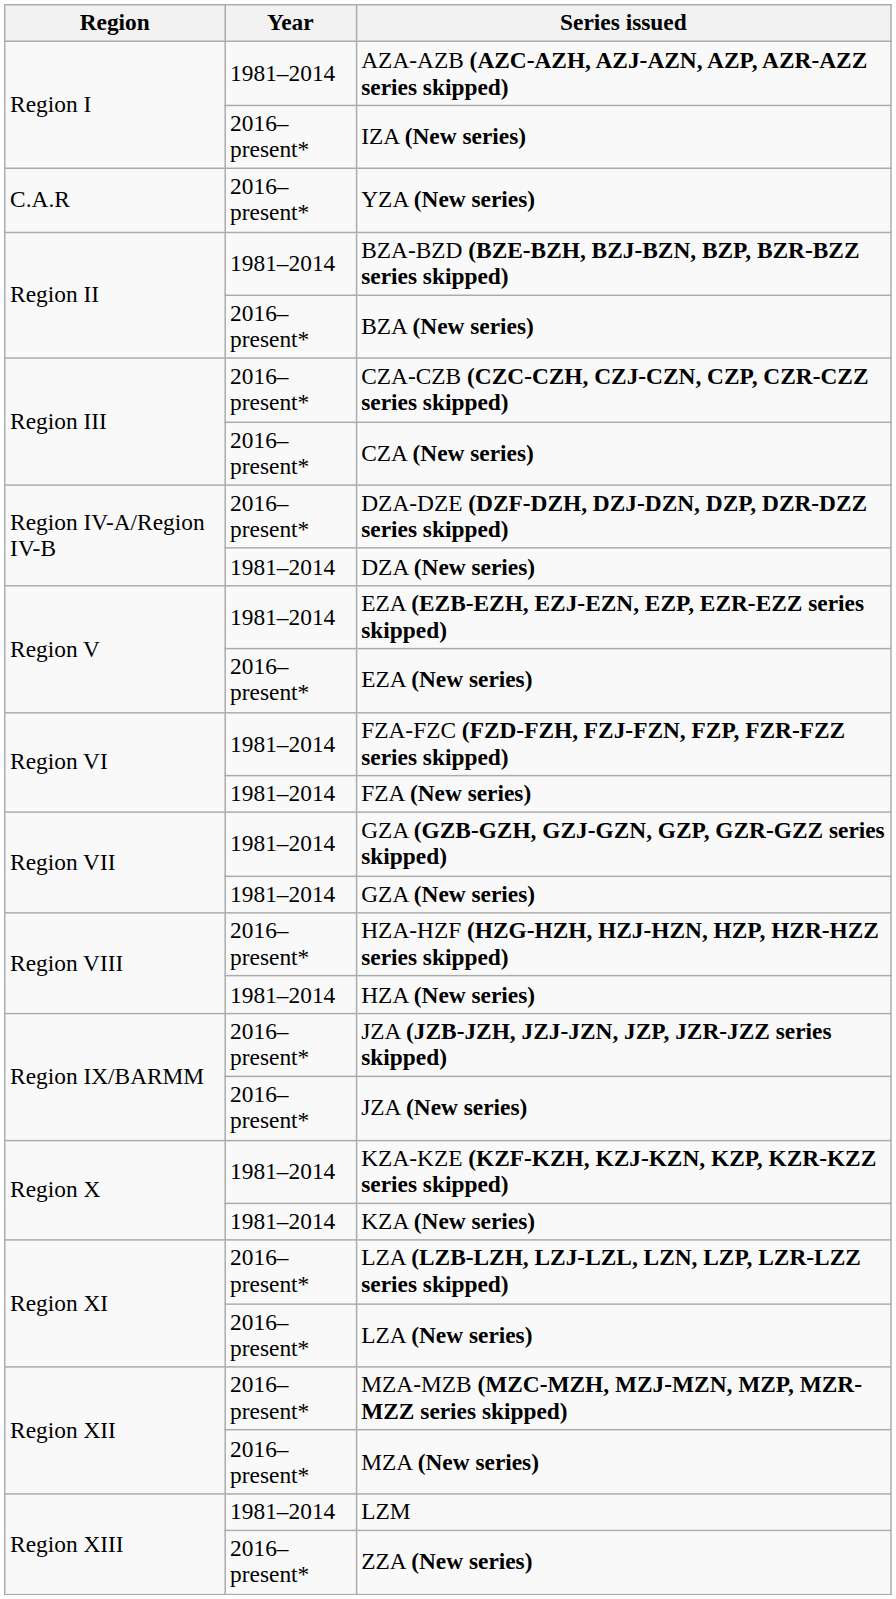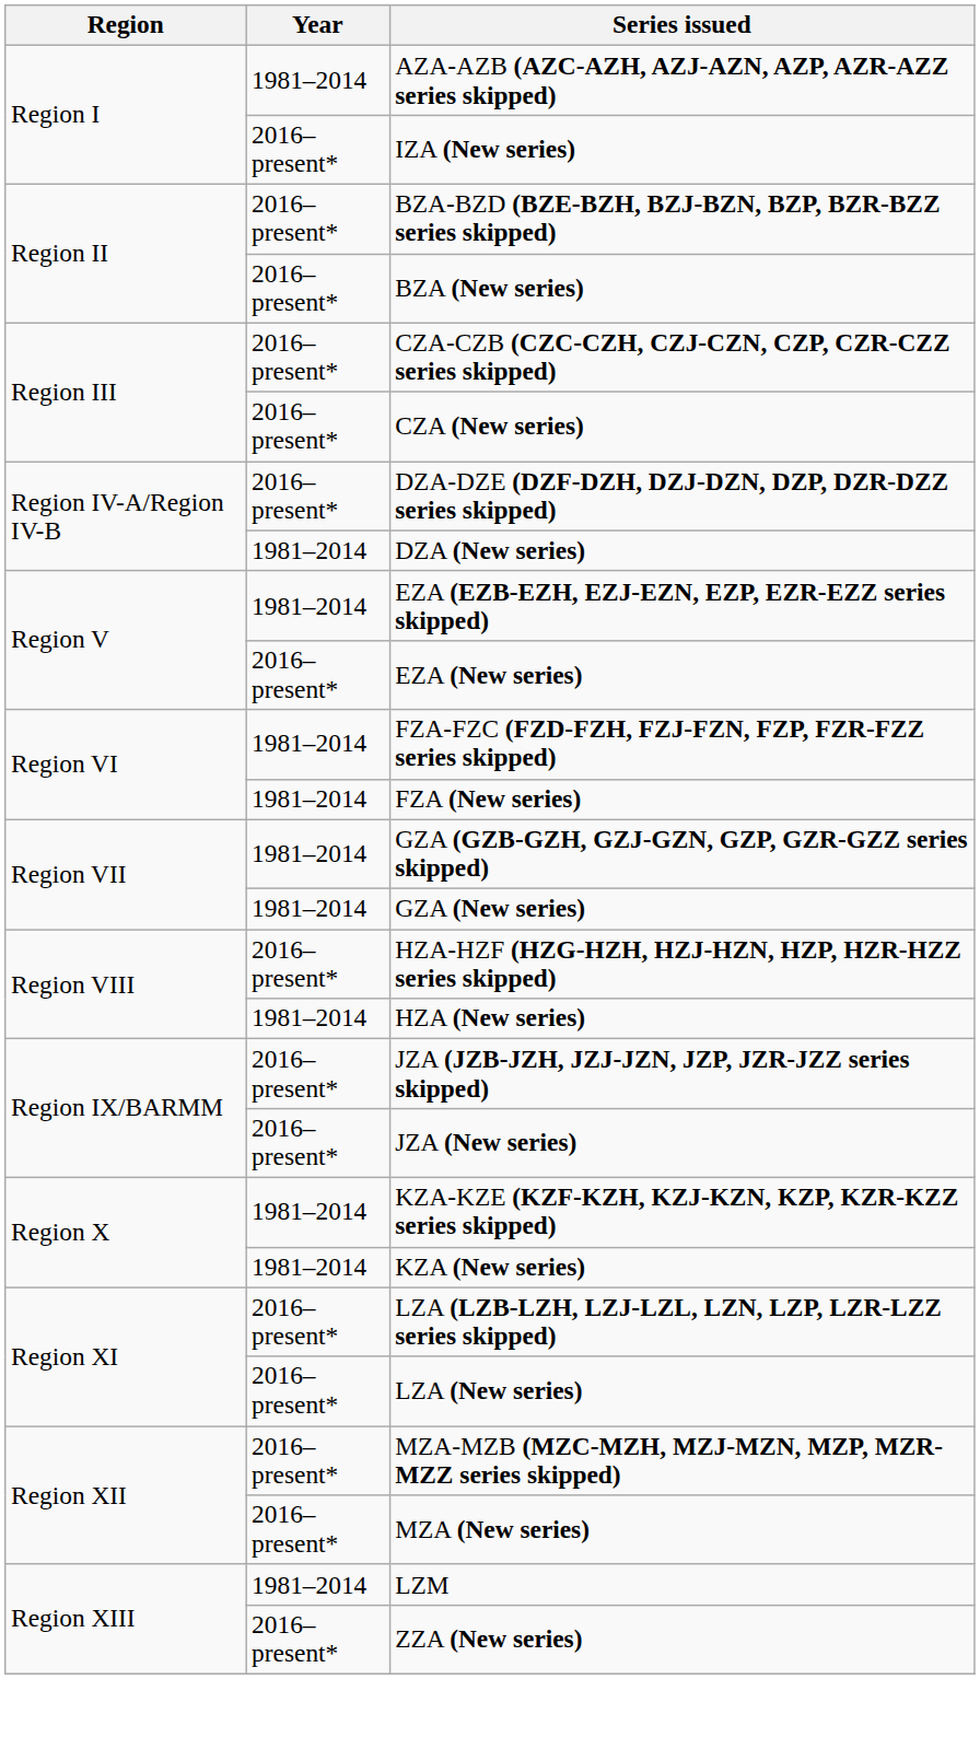- row: C.A.R | 2016–present* | YZA (New series)
BZA-BZD (BZE-BZH, BZJ-BZN, BZP, BZR-BZZ series skipped) | Year: 1981–2014 -> 2016–present*
